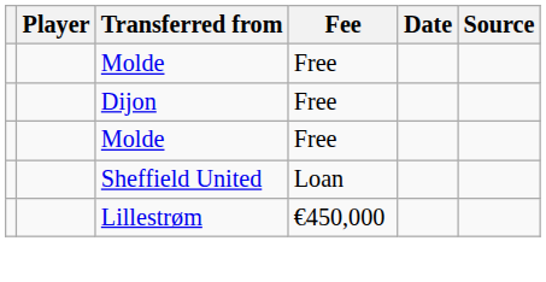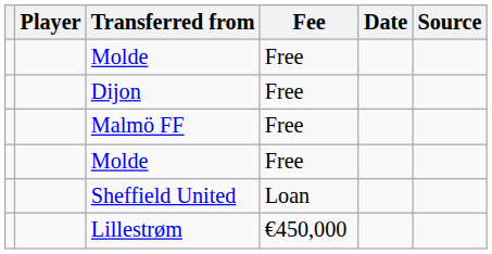+ row: Malmö FF | Free
